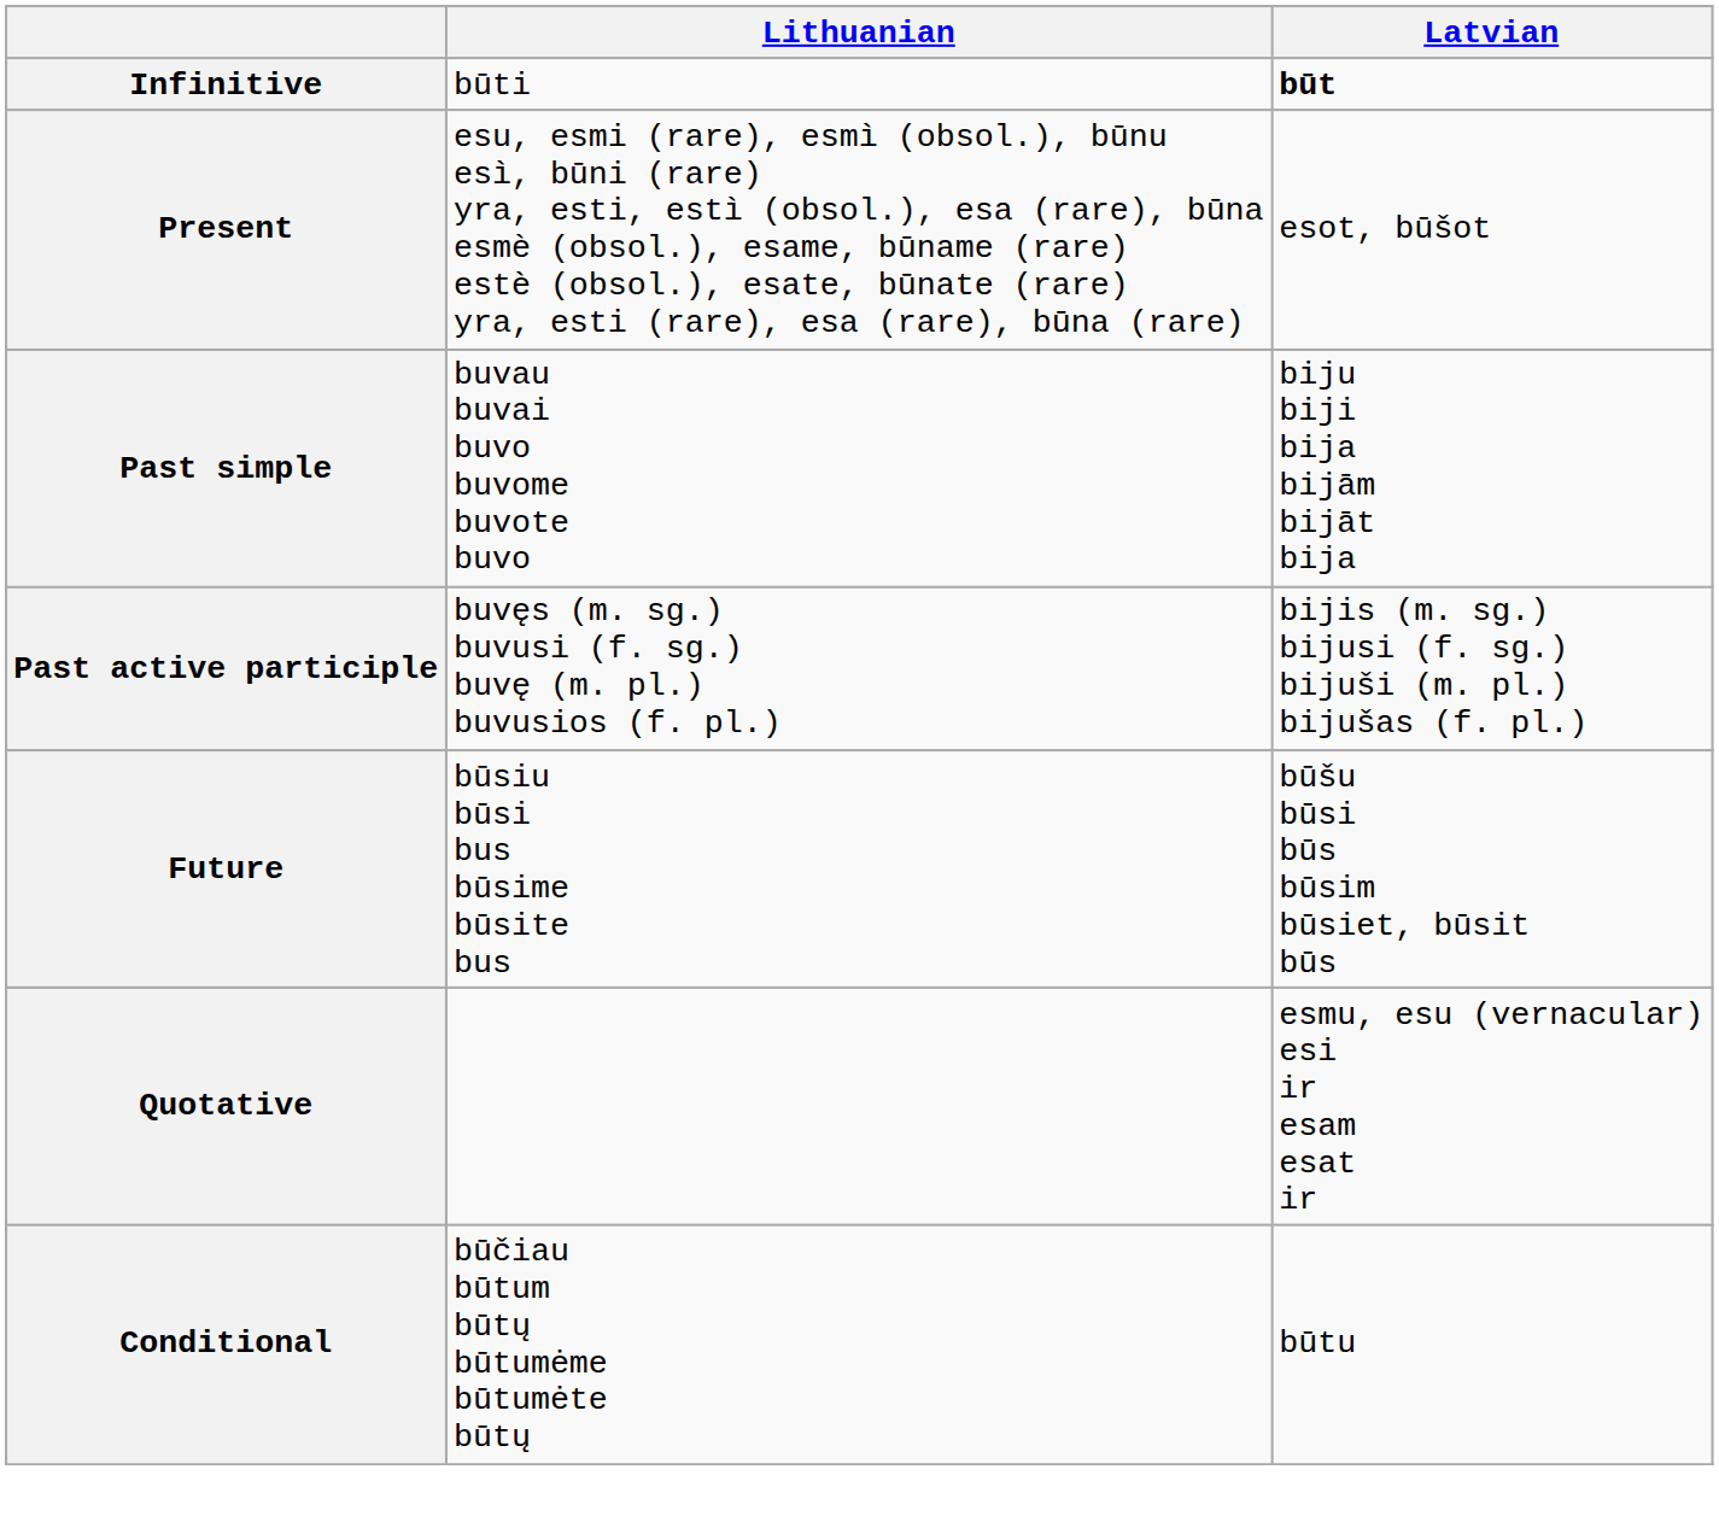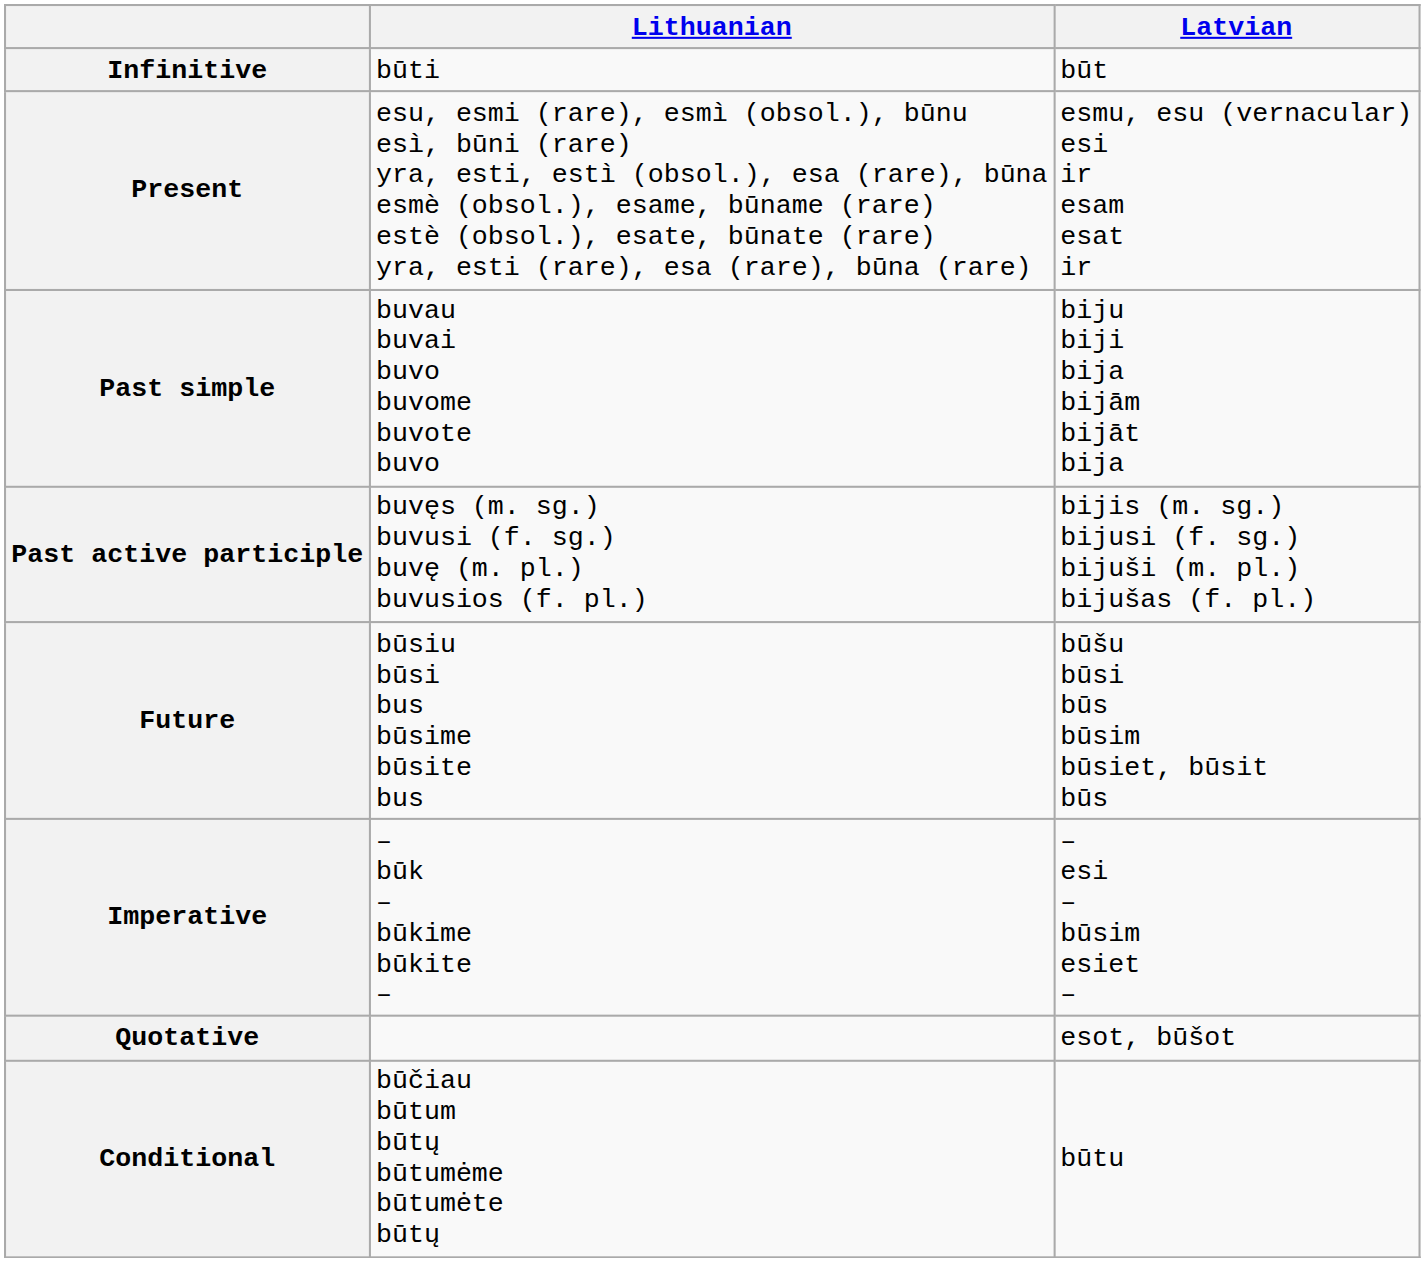Infinitive | Latvian: bold -> normal
Present | Latvian: esot, būšot -> esmu, esu (vernacular) esi ir esam esat ir
+ row: Imperative | – būk – būkime būkite – | – esi – būsim esiet –
Quotative | Latvian: esmu, esu (vernacular) esi ir esam esat ir -> esot, būšot
